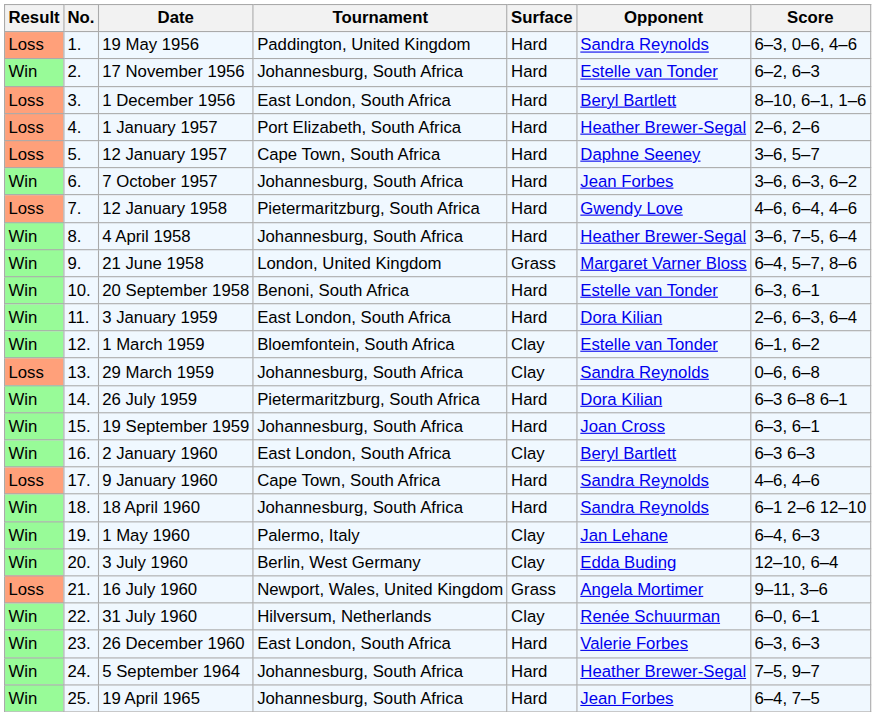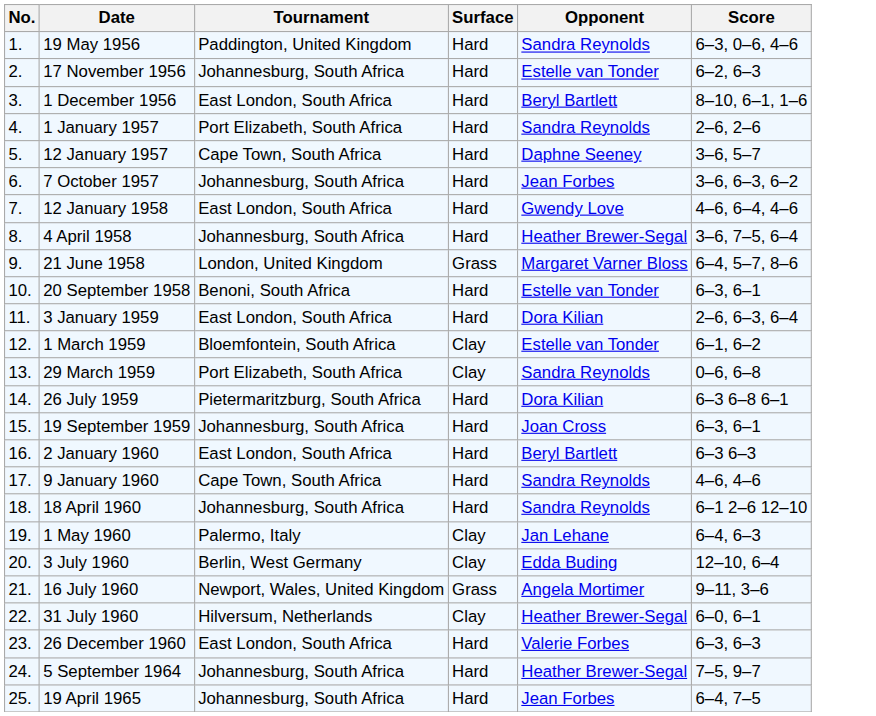- column: Result | Loss | Win | Loss | Loss | Loss | Win | Loss | Win | Win | Win | Win | Win | Loss | Win | Win | Win | Loss | Win | Win | Win | Loss | Win | Win | Win | Win
1 January 1957 | Opponent: Heather Brewer-Segal -> Sandra Reynolds
12 January 1958 | Tournament: Pietermaritzburg, South Africa -> East London, South Africa
29 March 1959 | Tournament: Johannesburg, South Africa -> Port Elizabeth, South Africa
2 January 1960 | Surface: Clay -> Hard
31 July 1960 | Opponent: Renée Schuurman -> Heather Brewer-Segal
